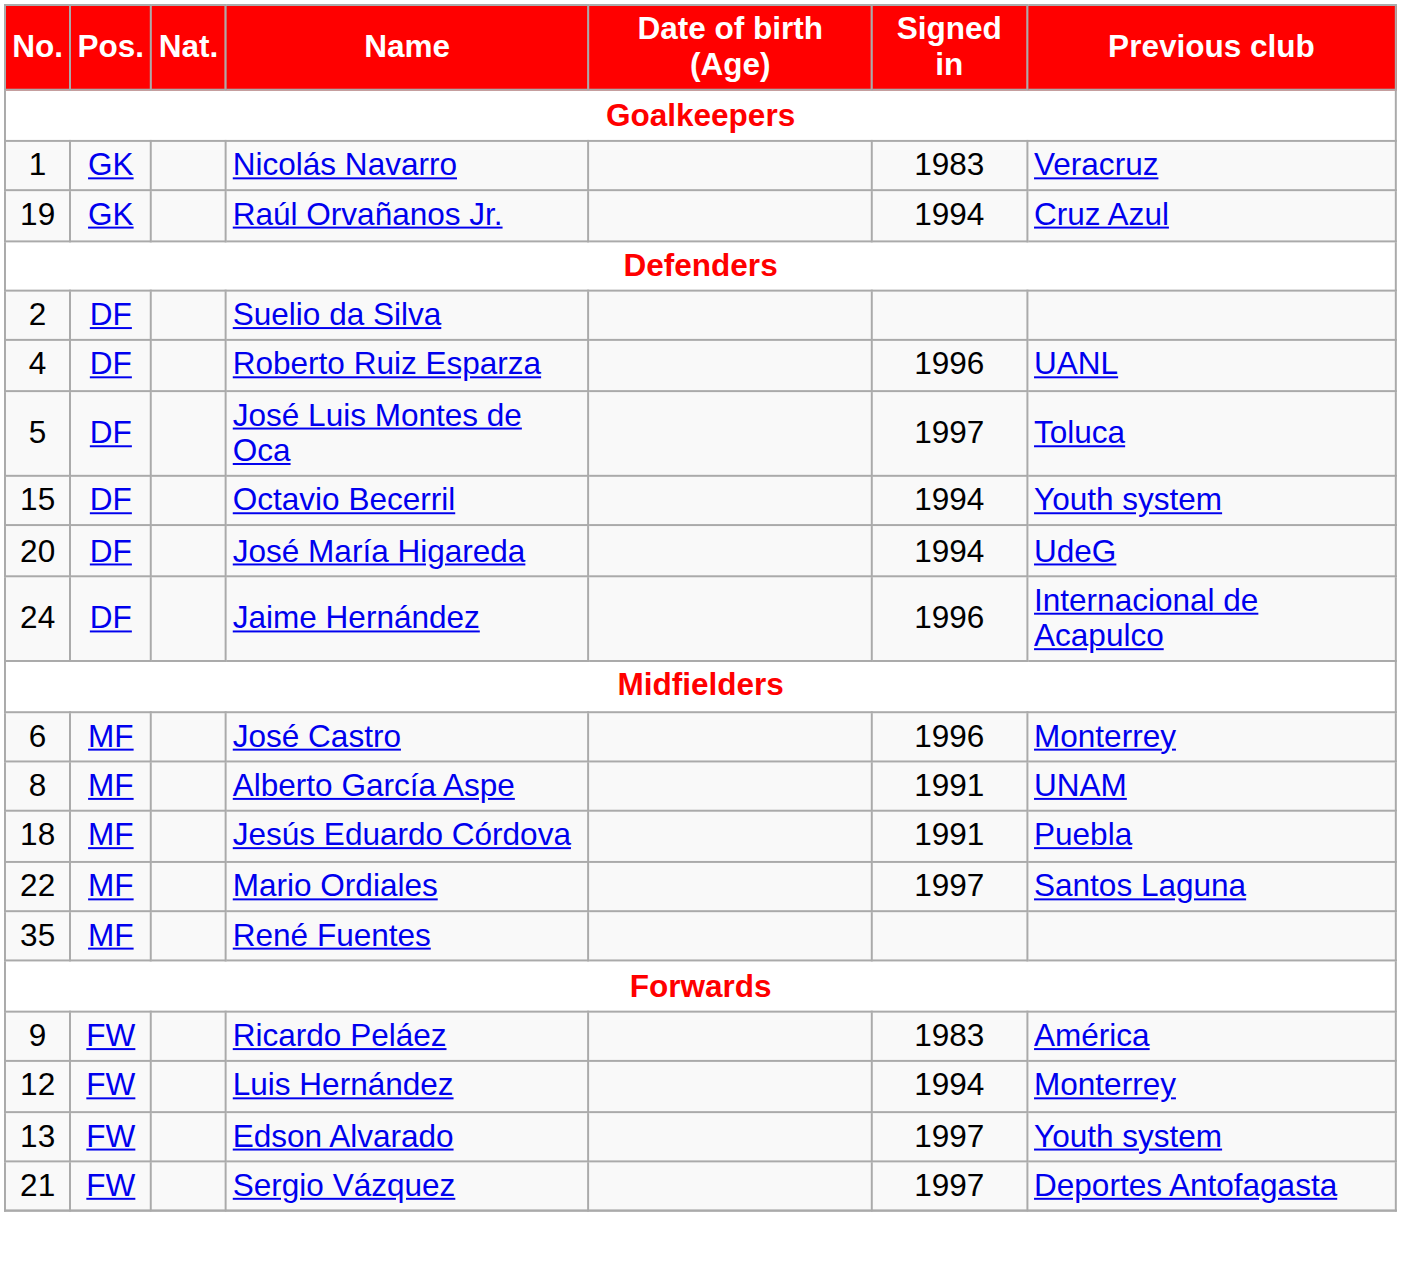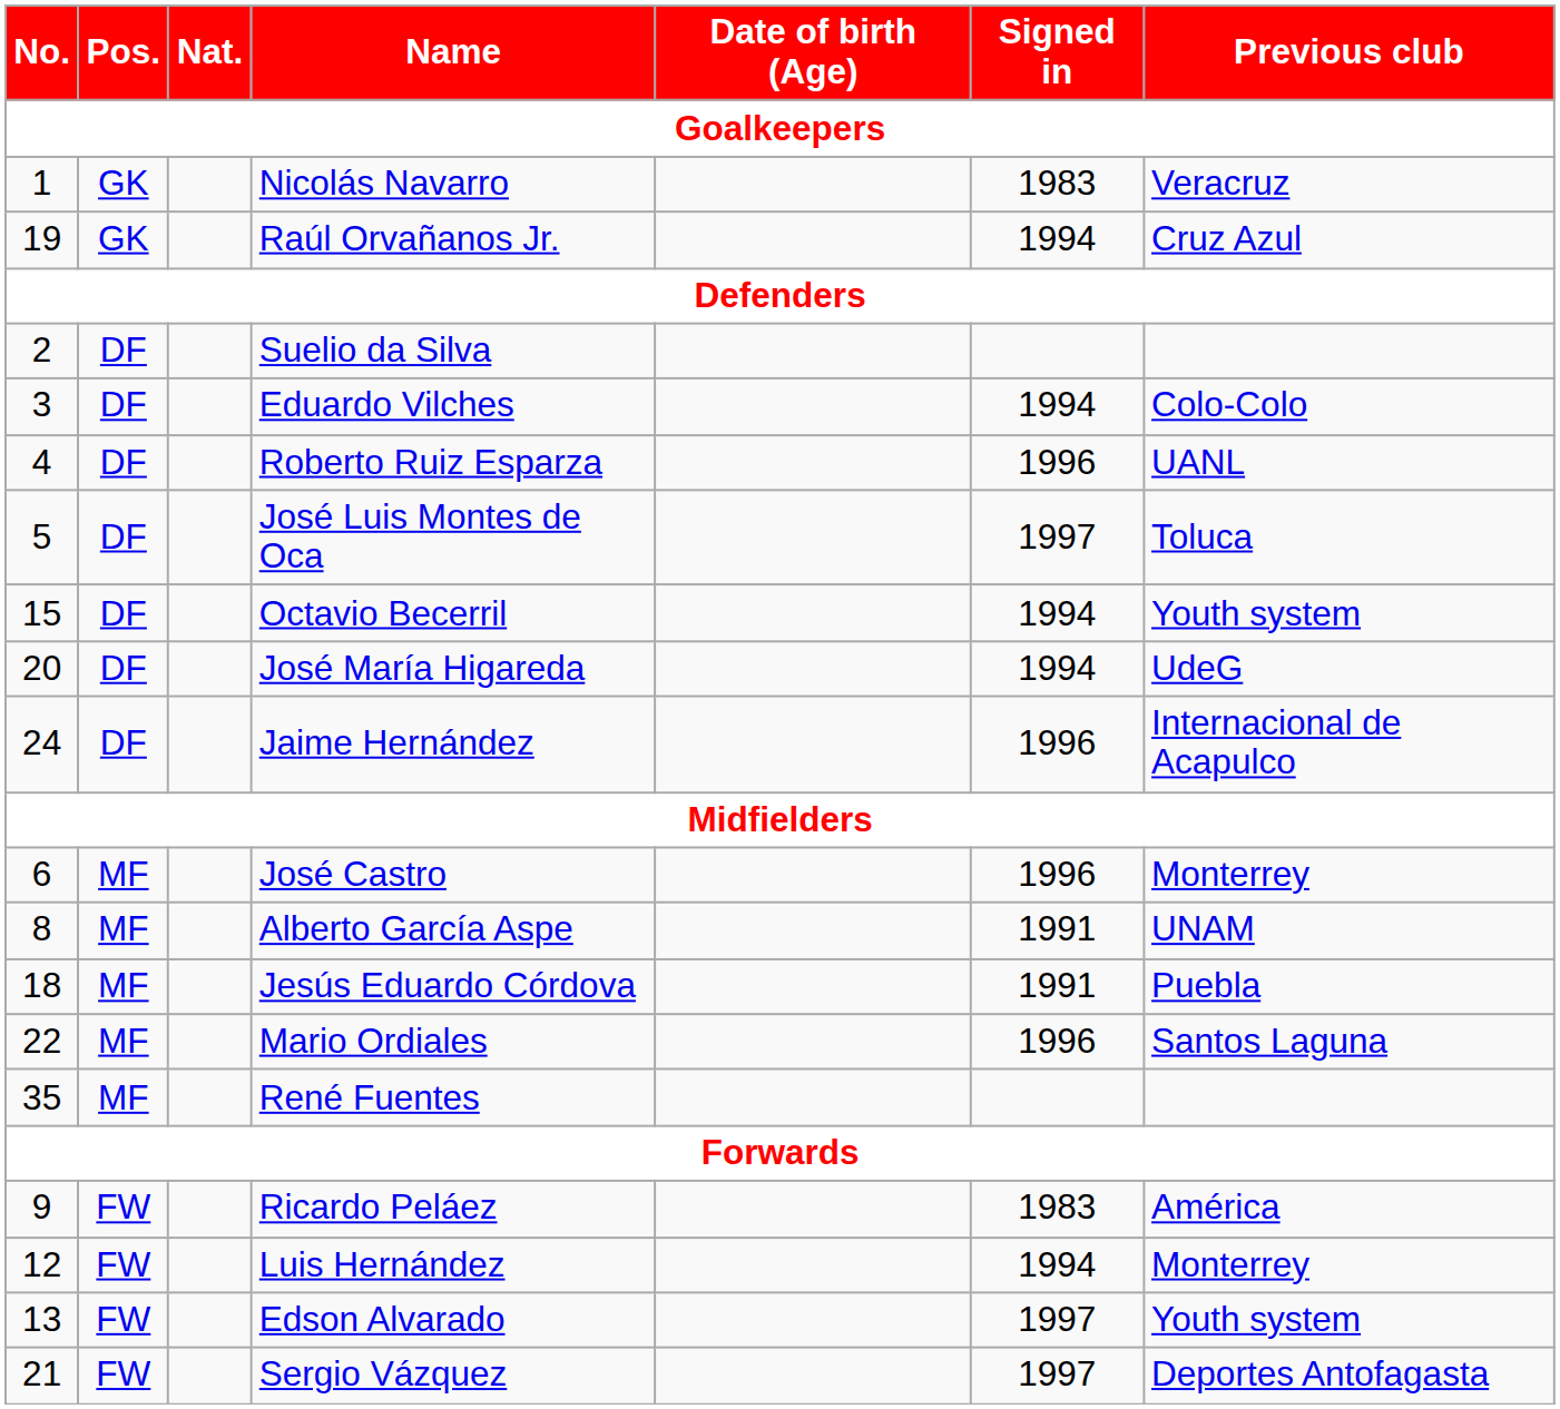+ row: 3 | DF | Eduardo Vilches | 1994 | Colo-Colo
Mario Ordiales | Signed in: 1997 -> 1996
